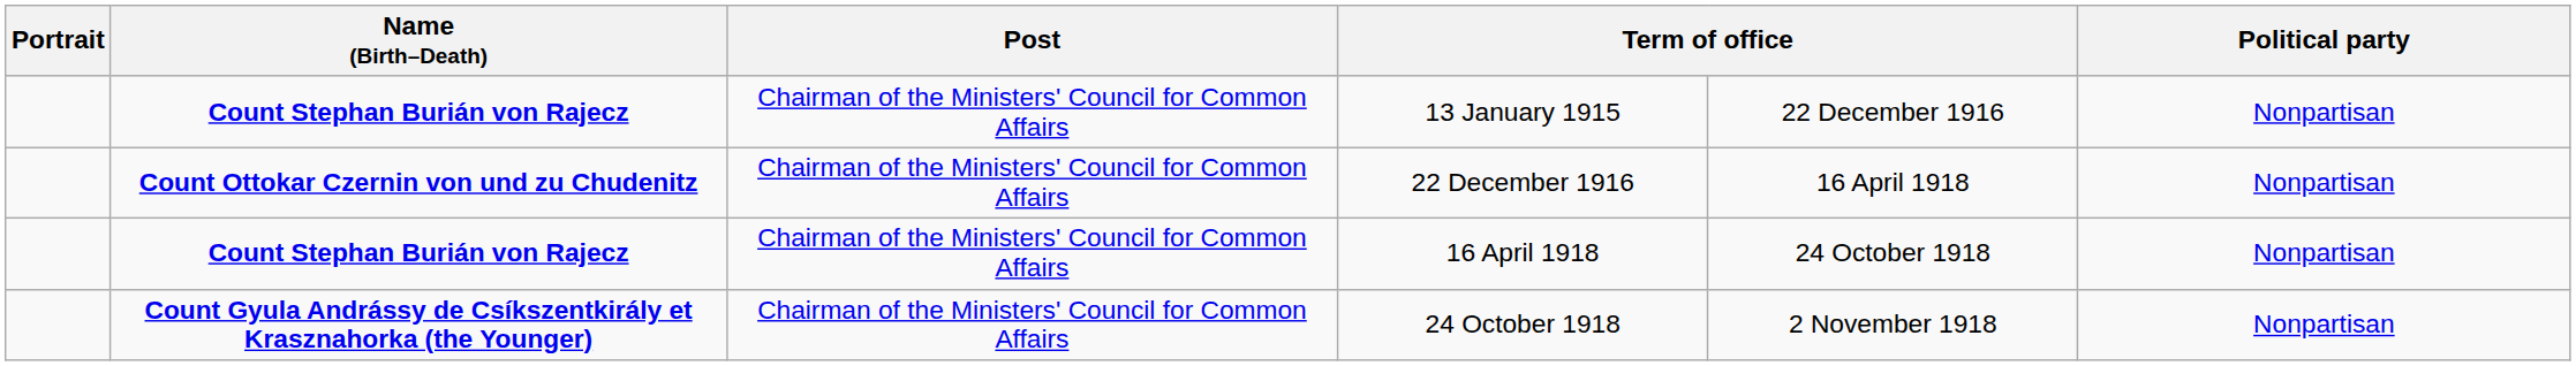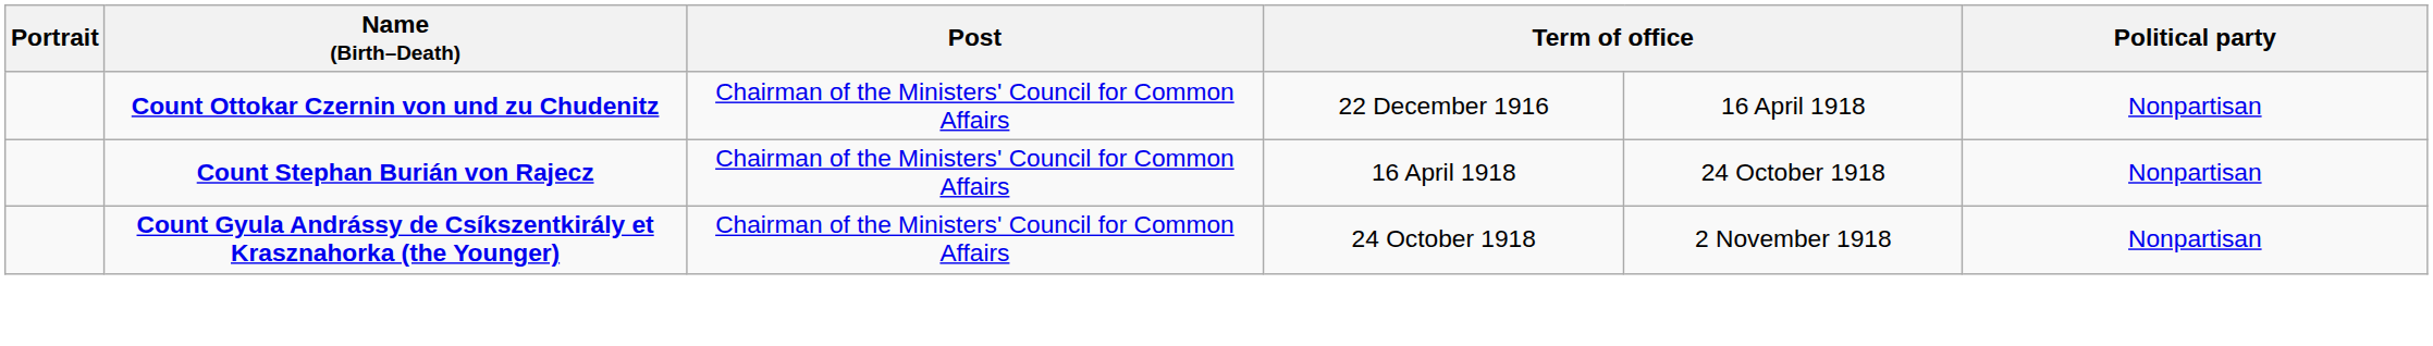- row: Count Stephan Burián von Rajecz | Chairman of the Ministers' Council for Common Affairs | 13 January 1915 | 22 December 1916 | Nonpartisan
